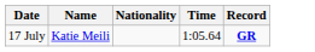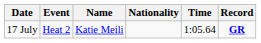+ column: Event | Heat 2
